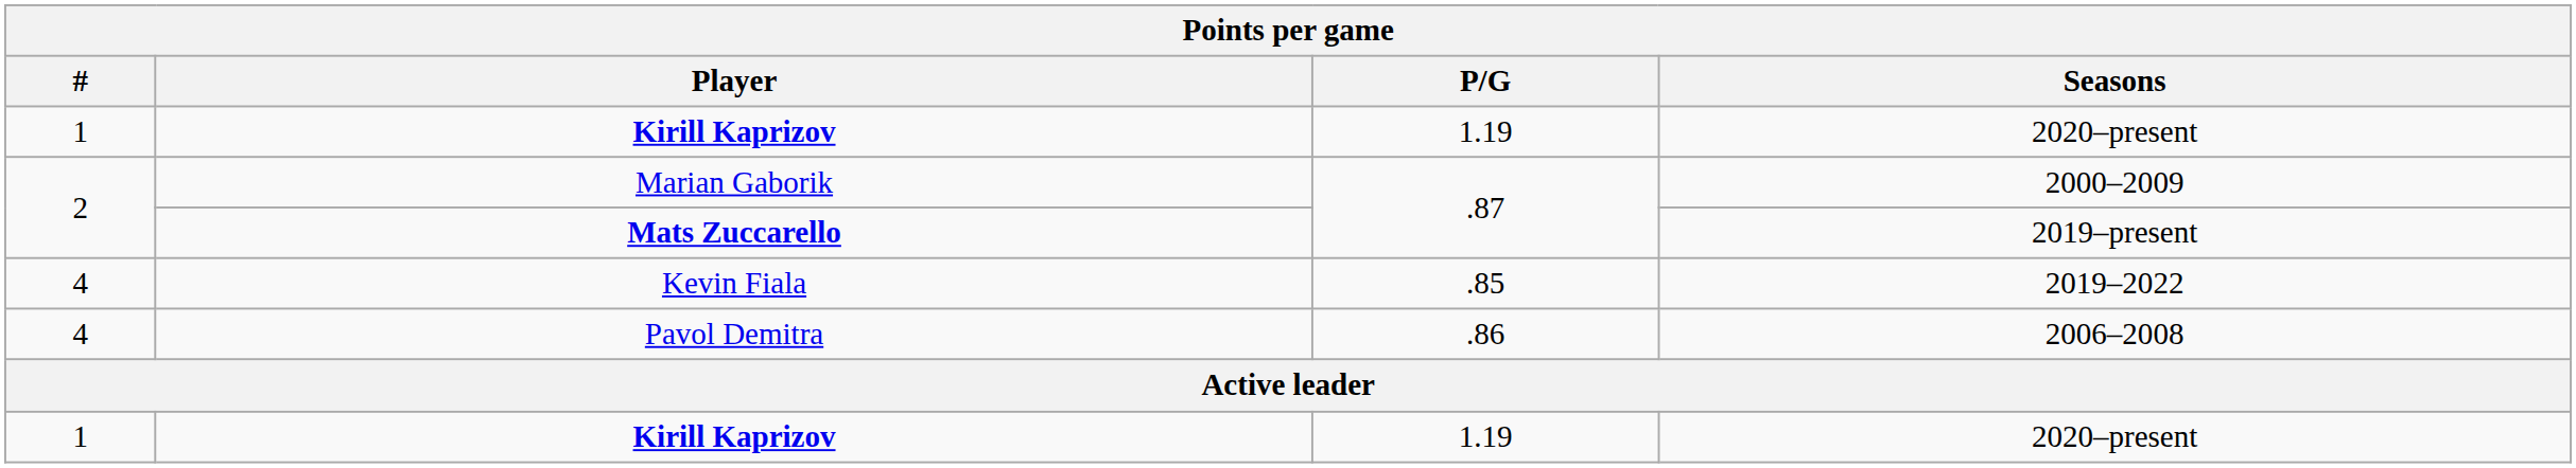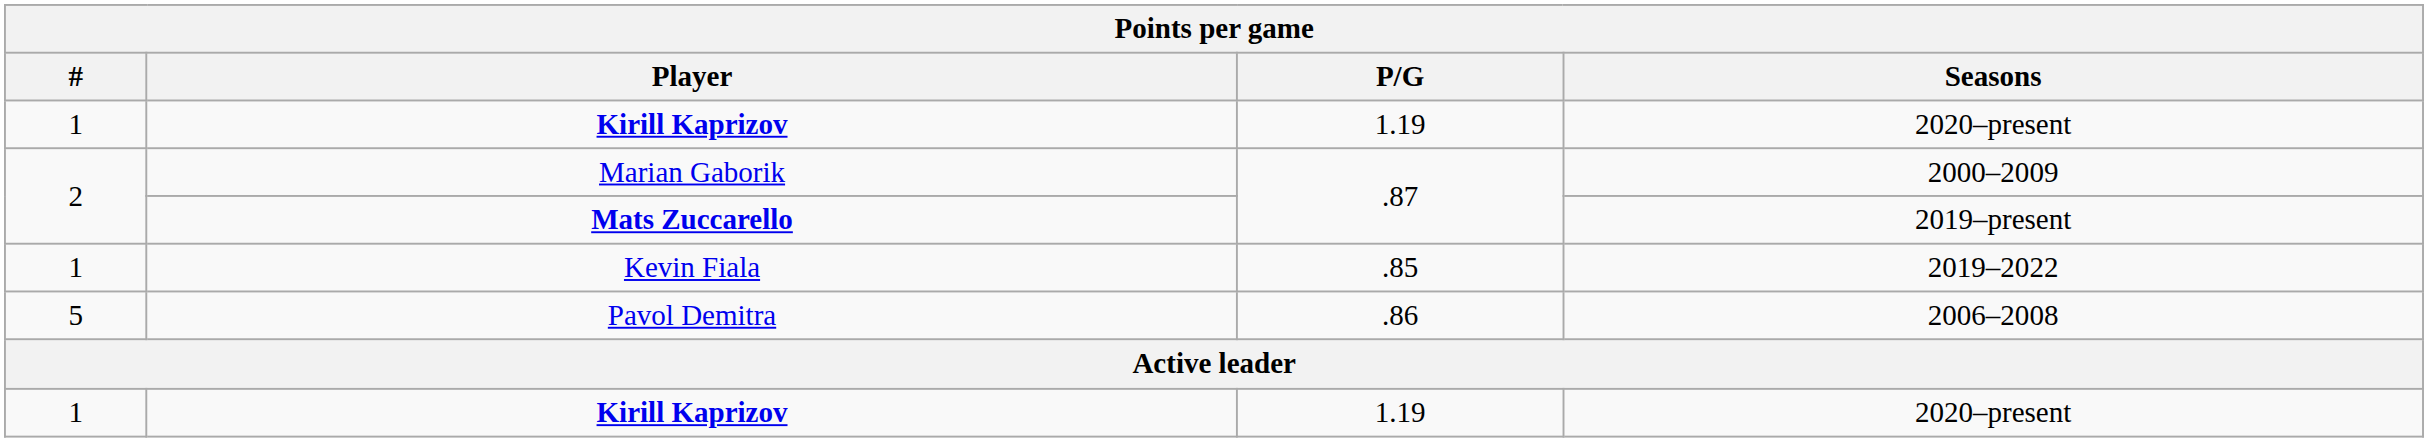Kevin Fiala | #: 4 -> 1
Pavol Demitra | #: 4 -> 5
